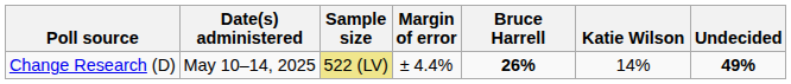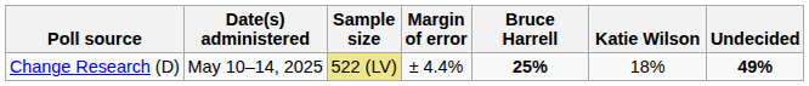Change Research (D) | Bruce Harrell: 26% -> 25%
Change Research (D) | Katie Wilson: 14% -> 18%
